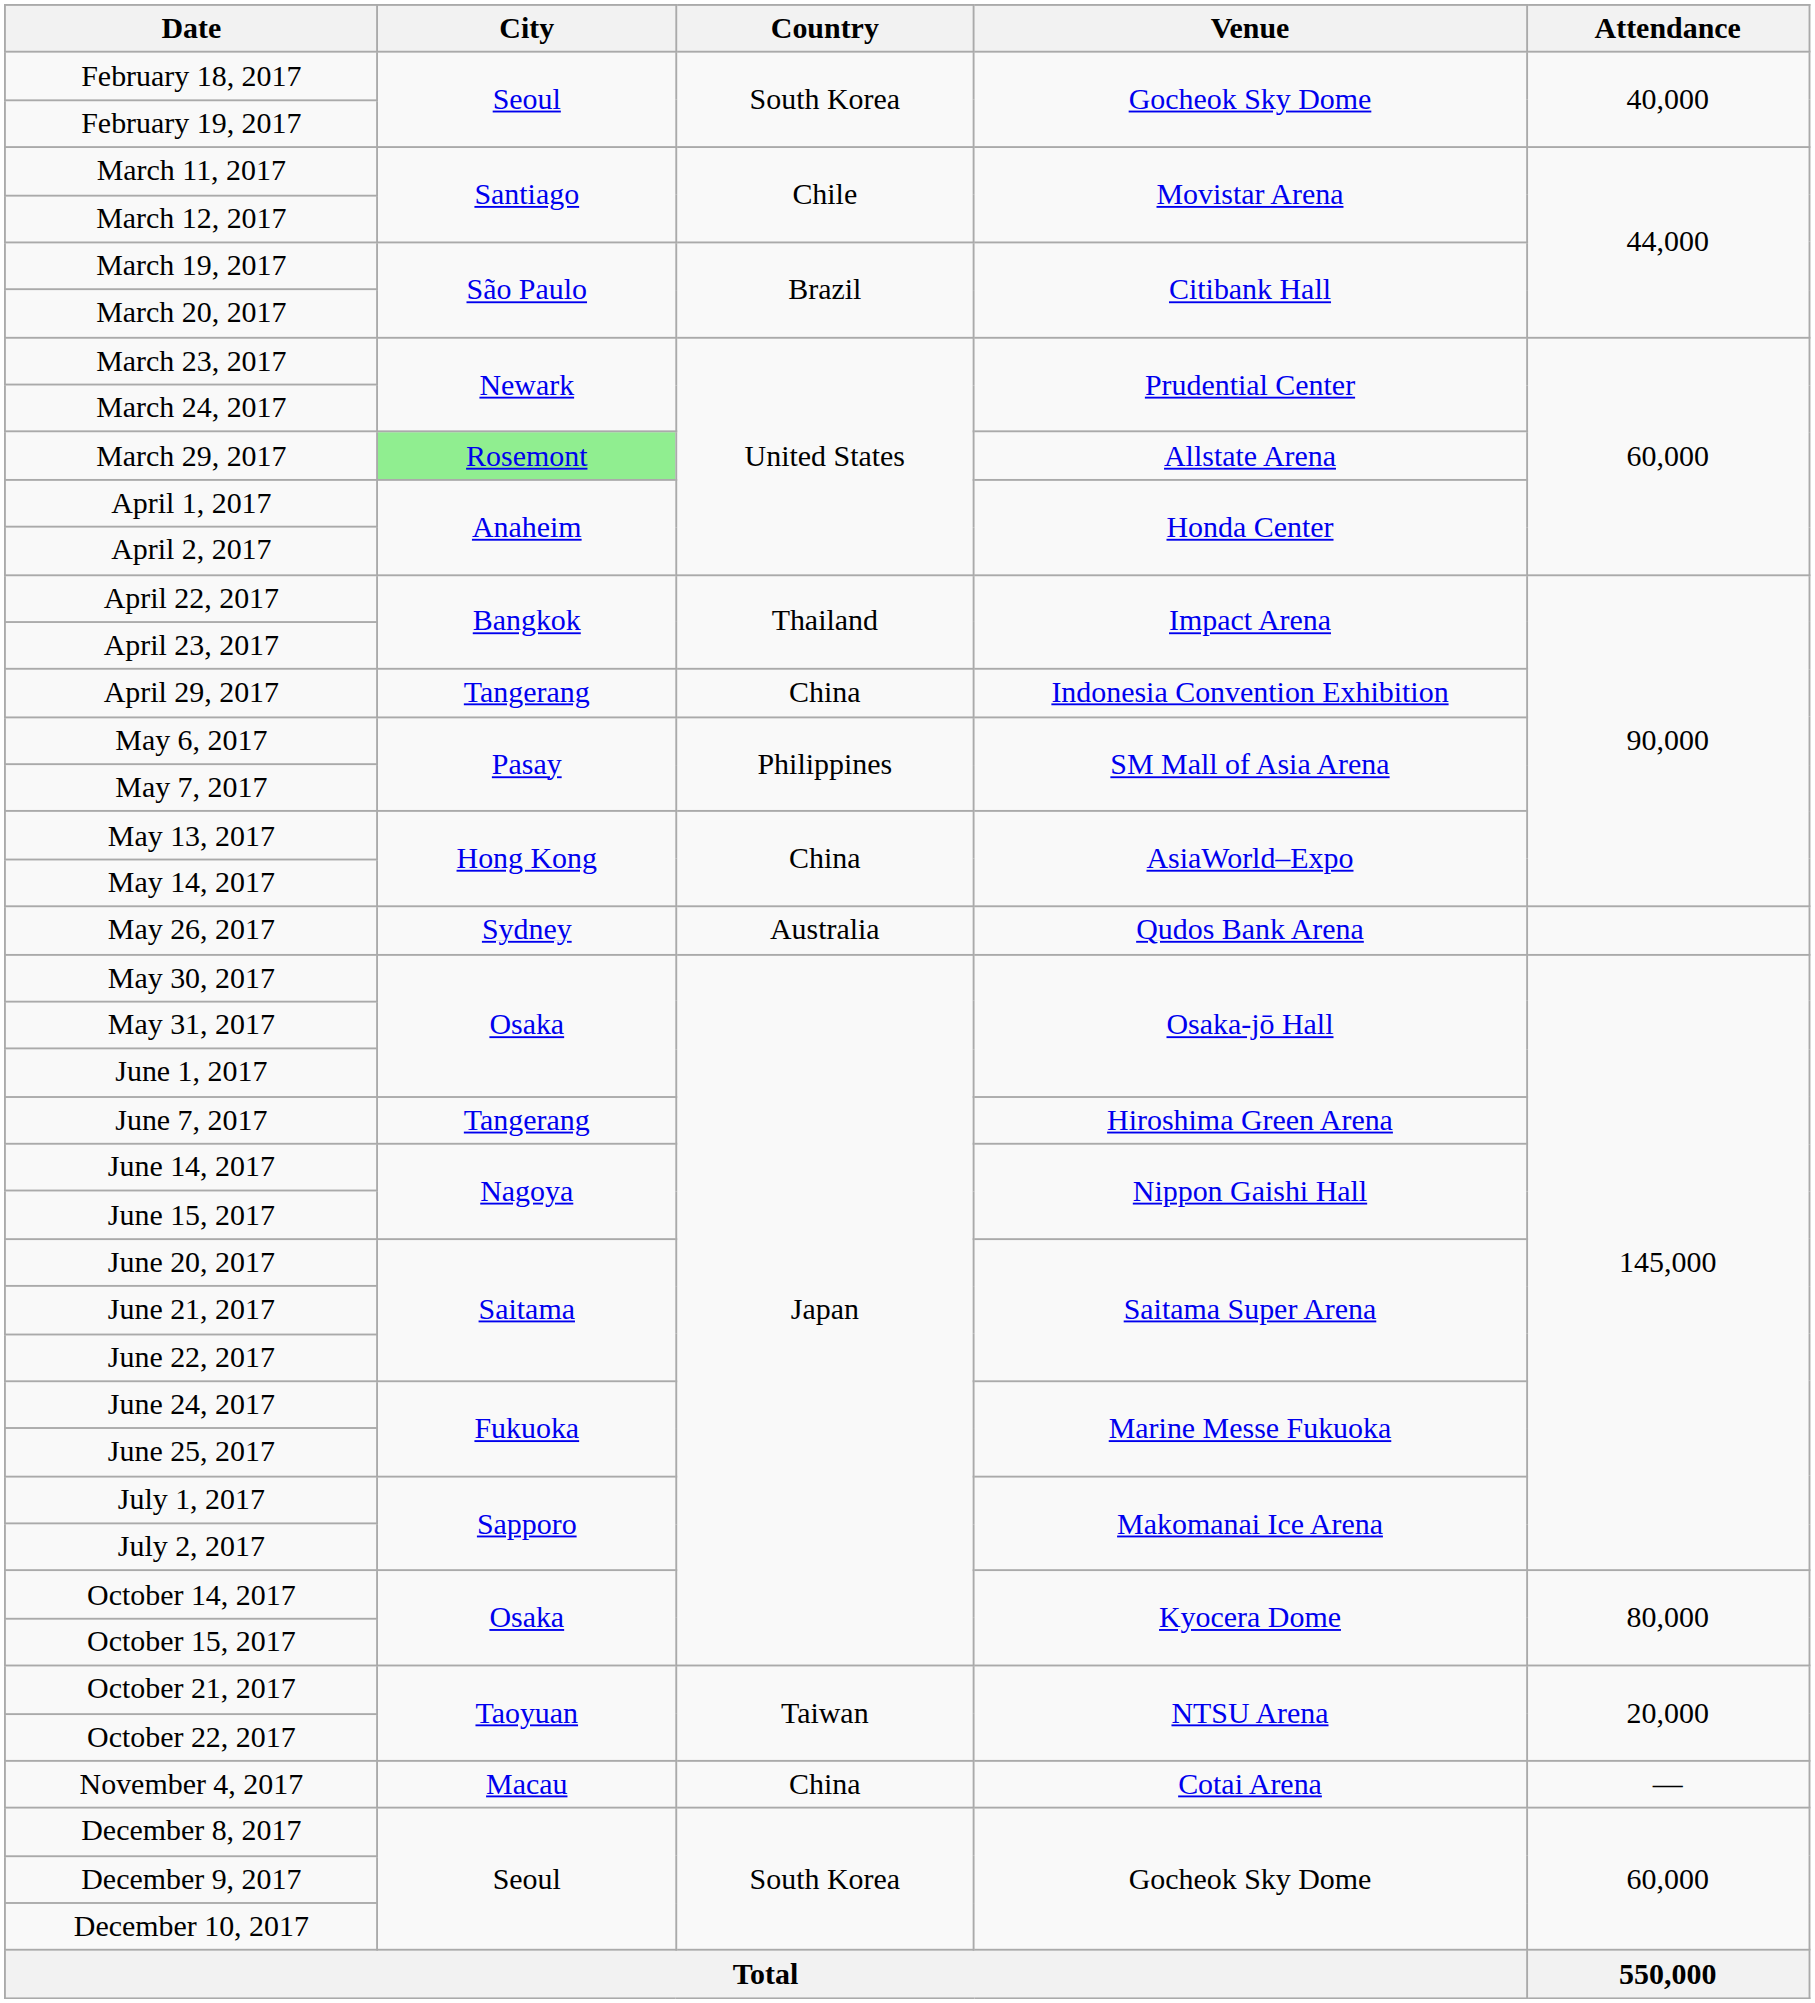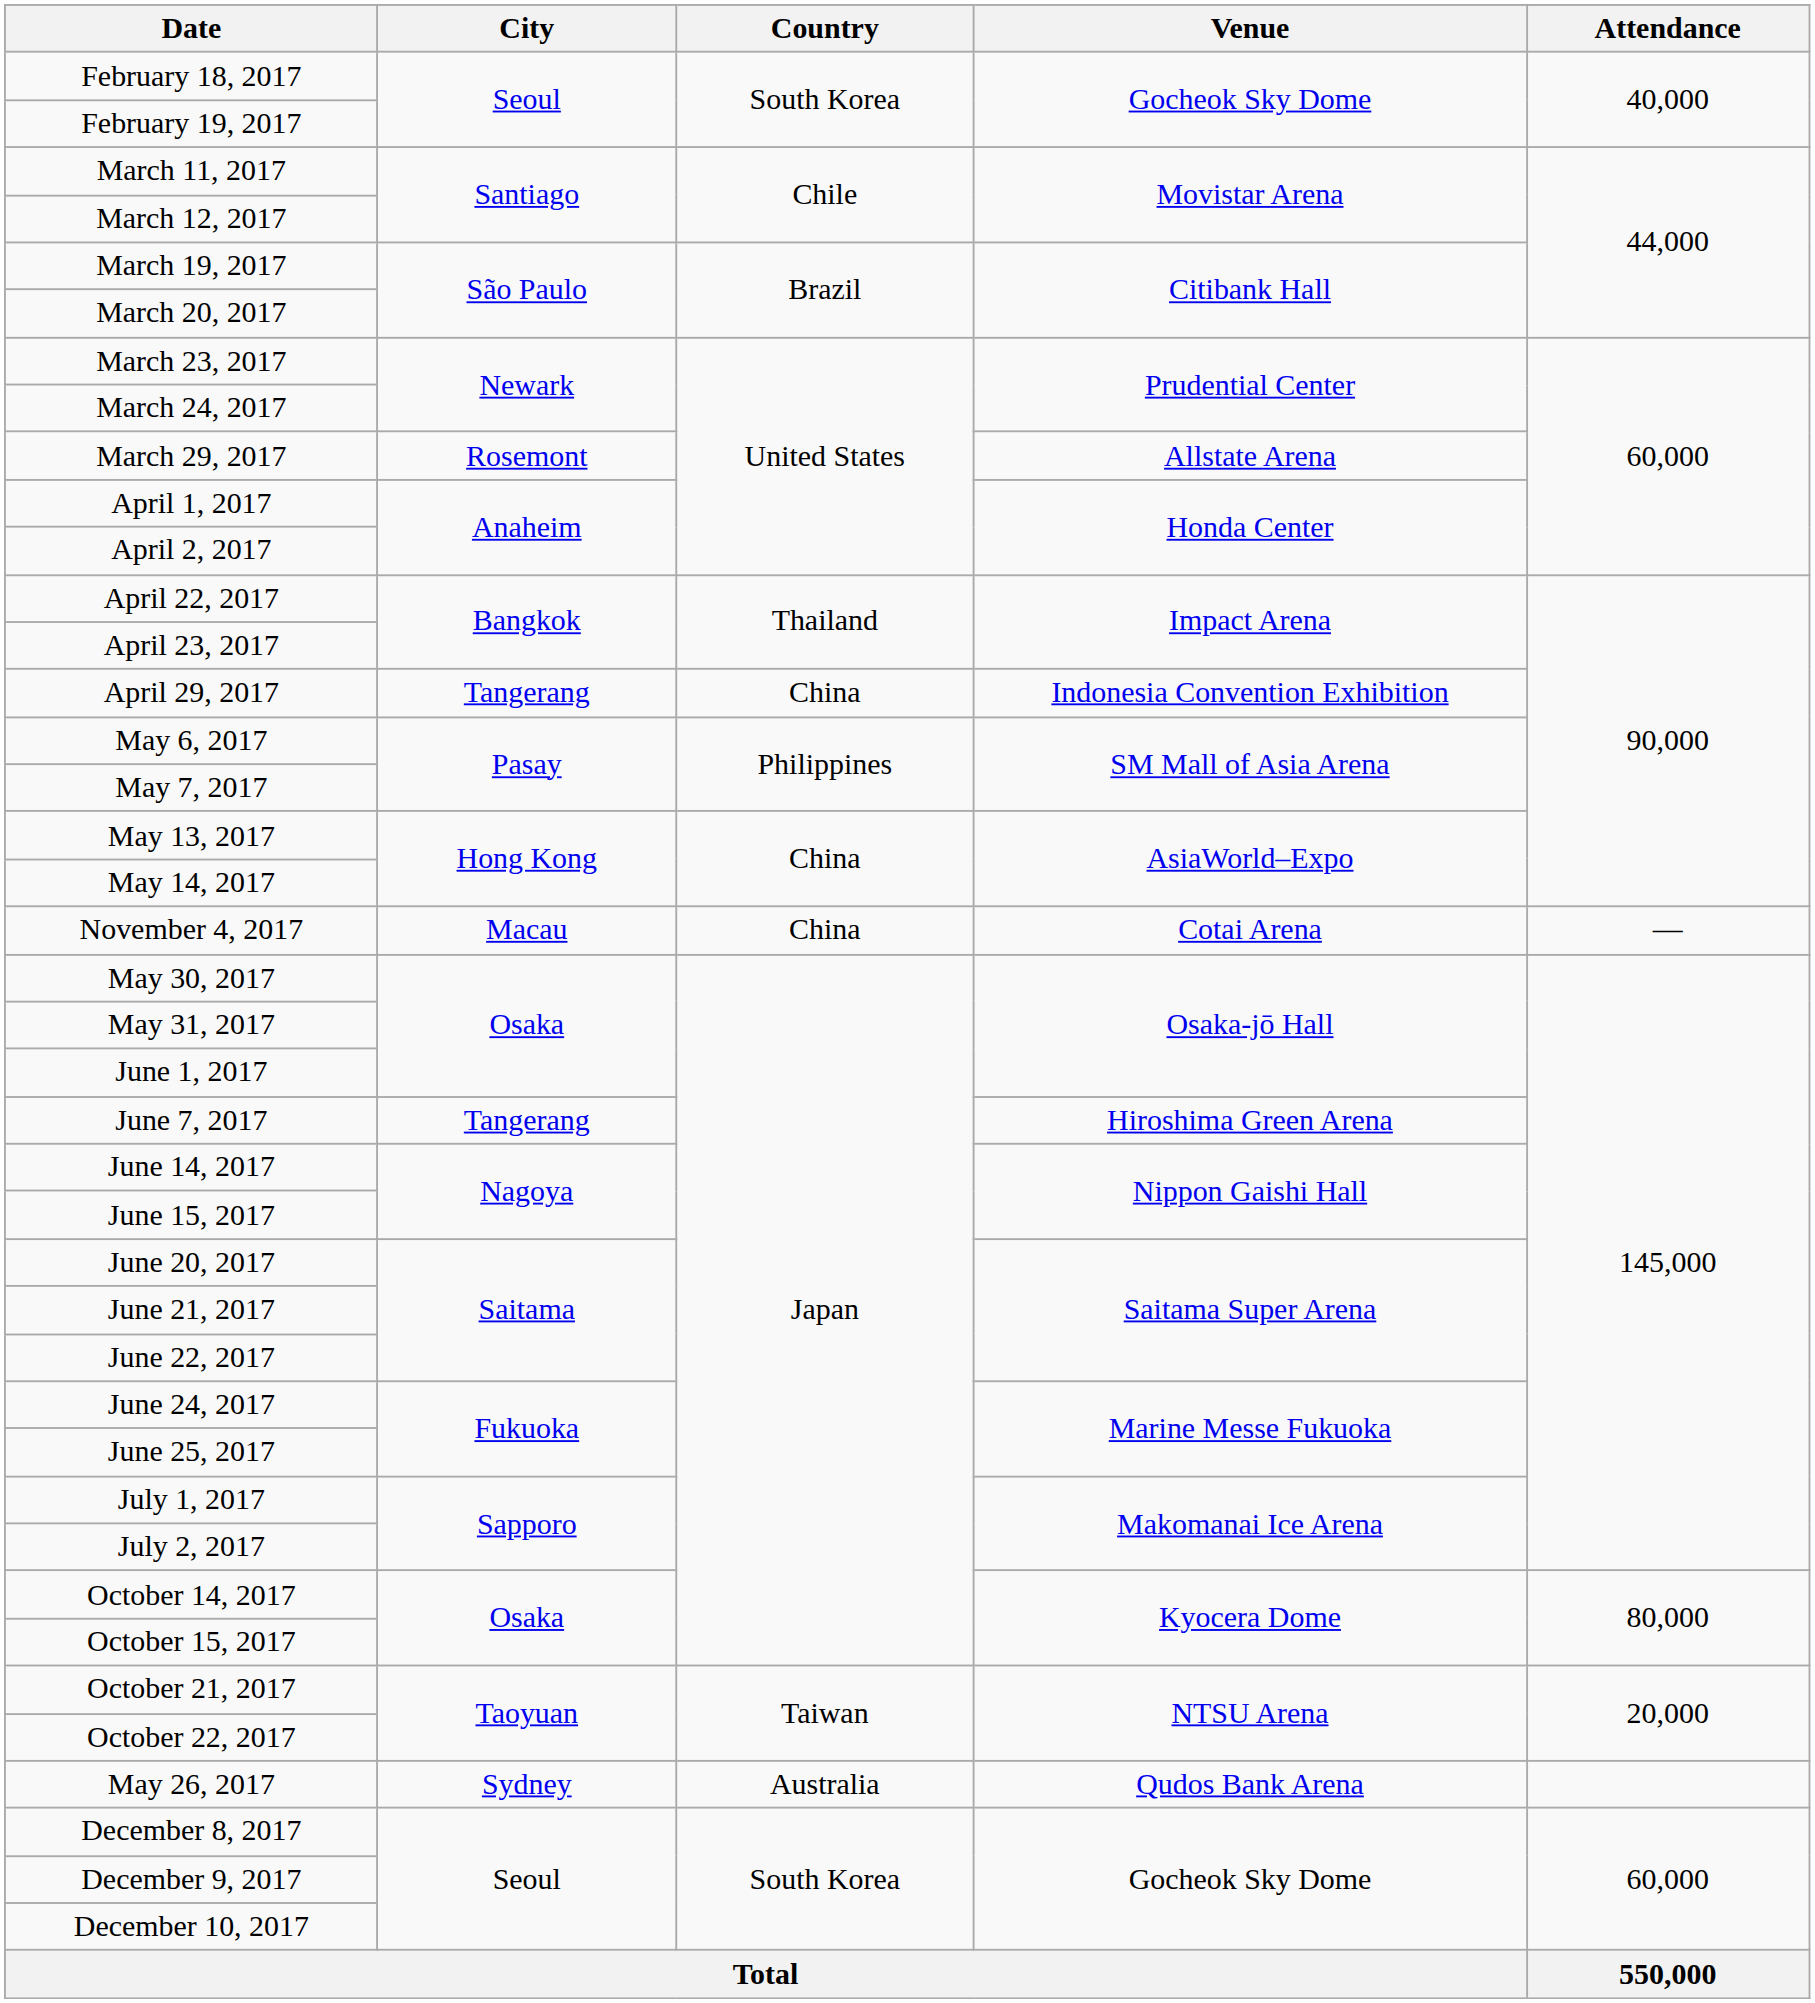March 29, 2017 | City: lightgreen background -> no background
rows swapped: May 26, 2017 <-> November 4, 2017
